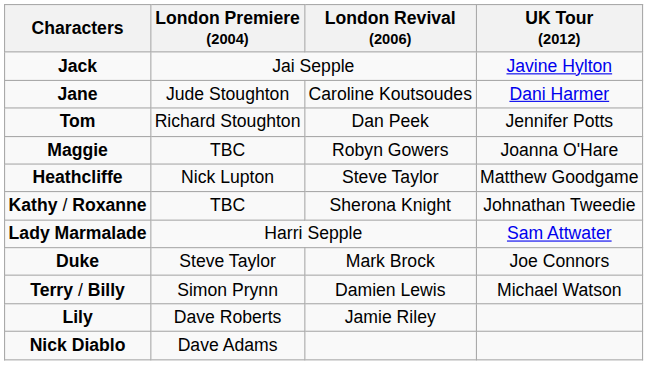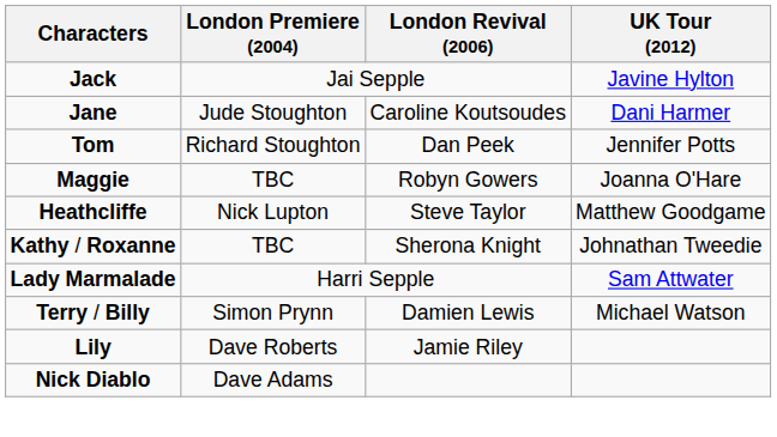- row: Duke | Steve Taylor | Mark Brock | Joe Connors
